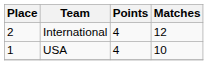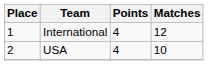International | Place: 2 -> 1
USA | Place: 1 -> 2
